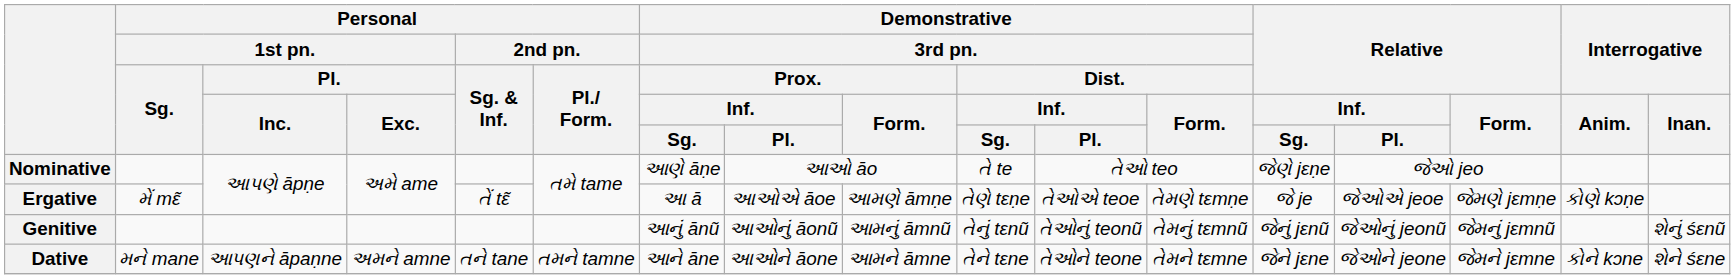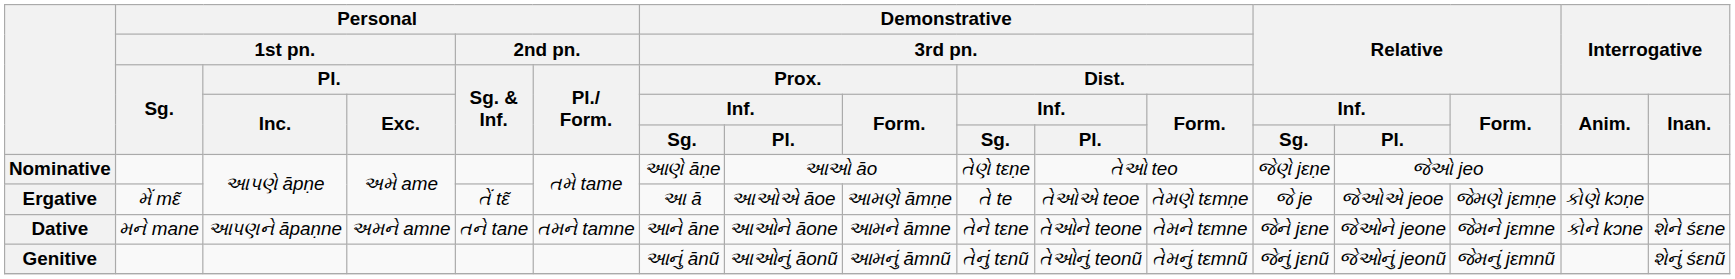Nominative | Demonstrative / 3rd pn. / Dist. / Inf. / Sg.: તે te -> તેણે tɛṇe
Ergative | Demonstrative / 3rd pn. / Dist. / Inf. / Sg.: તેણે tɛṇe -> તે te
rows swapped: Dative <-> Genitive
